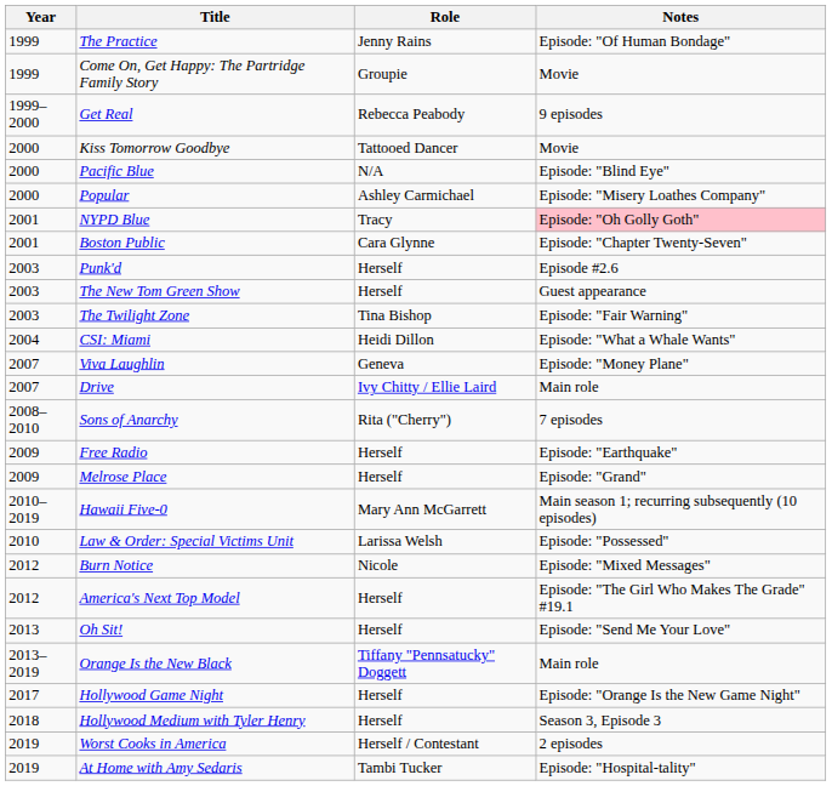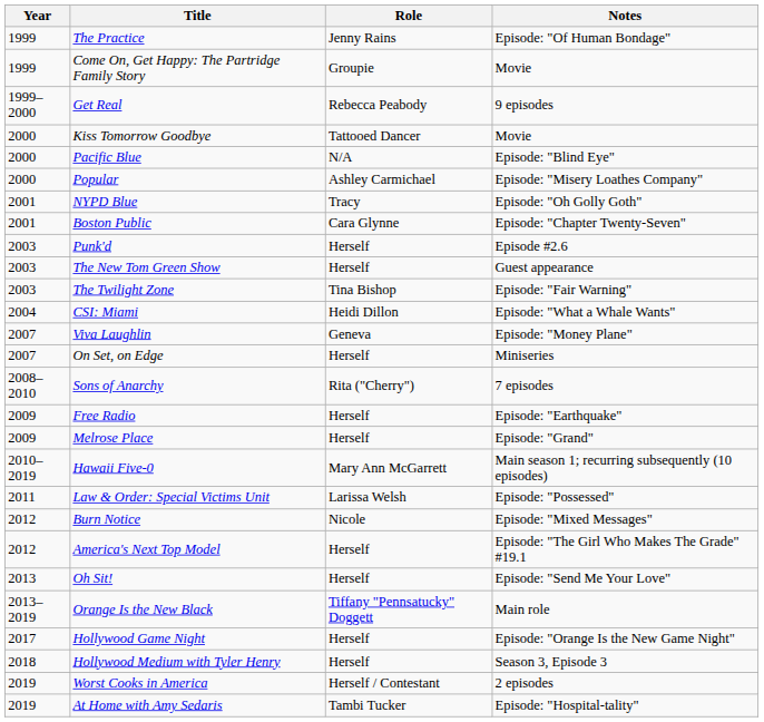NYPD Blue | Notes: pink background -> no background
- row: 2007 | Drive | Ivy Chitty / Ellie Laird | Main role
+ row: 2007 | On Set, on Edge | Herself | Miniseries
Law & Order: Special Victims Unit | Year: 2010 -> 2011
